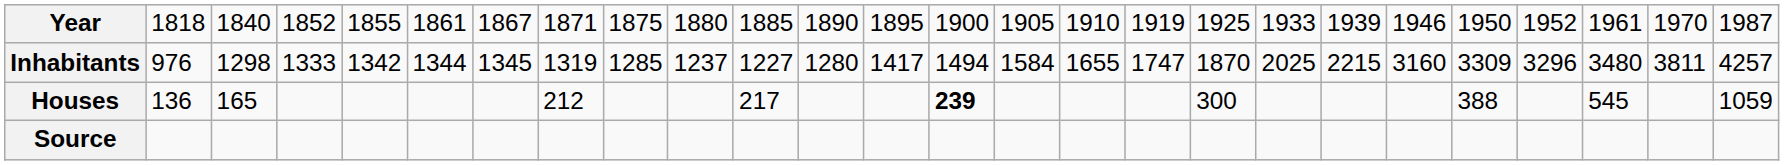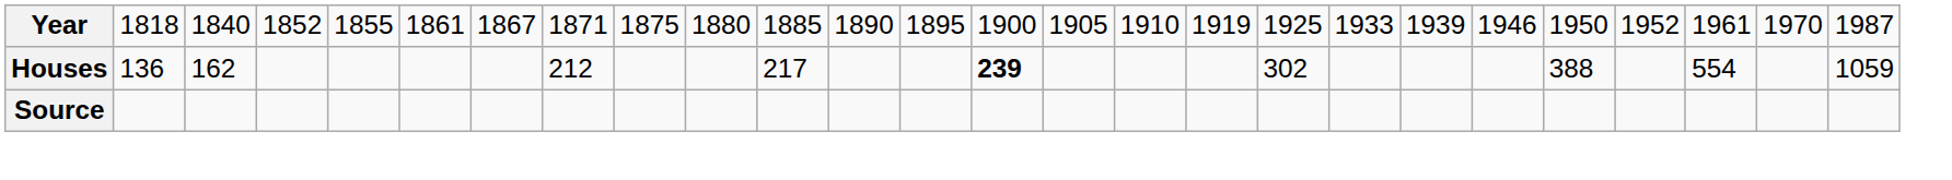- row: Inhabitants | 976 | 1298 | 1333 | 1342 | 1344 | 1345 | 1319 | 1285 | 1237 | 1227 | 1280 | 1417 | 1494 | 1584 | 1655 | 1747 | 1870 | 2025 | 2215 | 3160 | 3309 | 3296 | 3480 | 3811 | 4257
Houses | column 3: 165 -> 162
Houses | column 18: 300 -> 302
Houses | column 24: 545 -> 554
